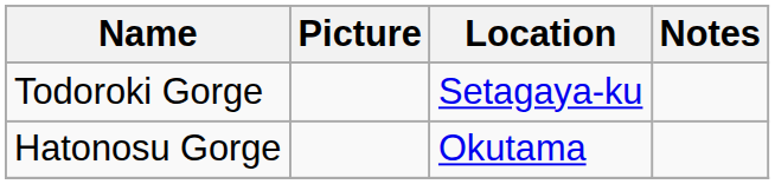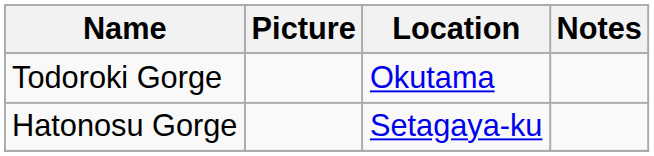Todoroki Gorge | Location: Setagaya-ku -> Okutama
Hatonosu Gorge | Location: Okutama -> Setagaya-ku
